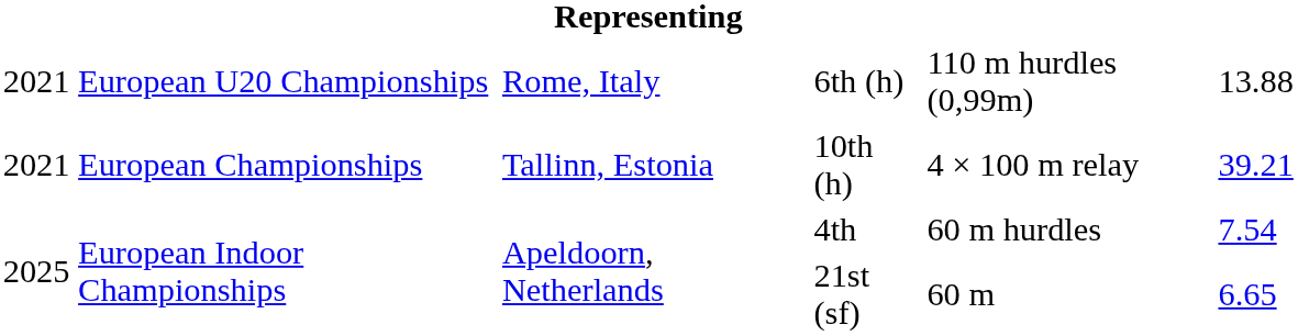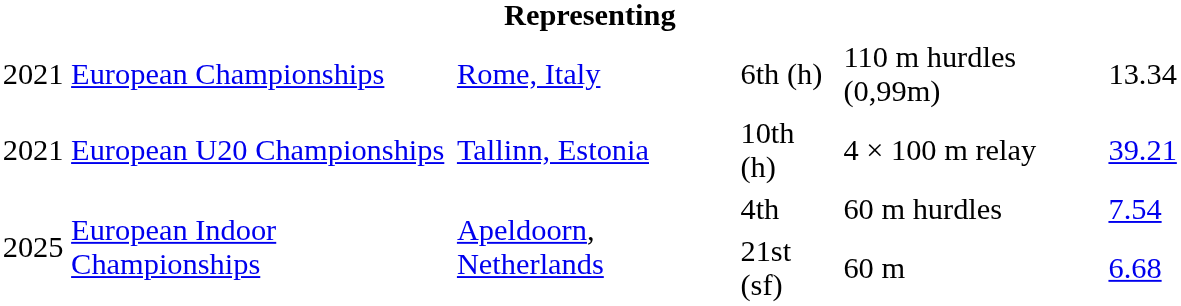6th (h) | column 2: European U20 Championships -> European Championships
6th (h) | column 6: 13.88 -> 13.34
10th (h) | column 2: European Championships -> European U20 Championships
21st (sf) | column 6: 6.65 -> 6.68
